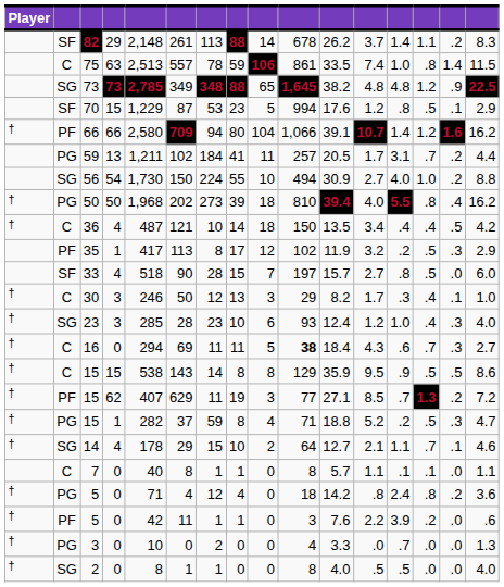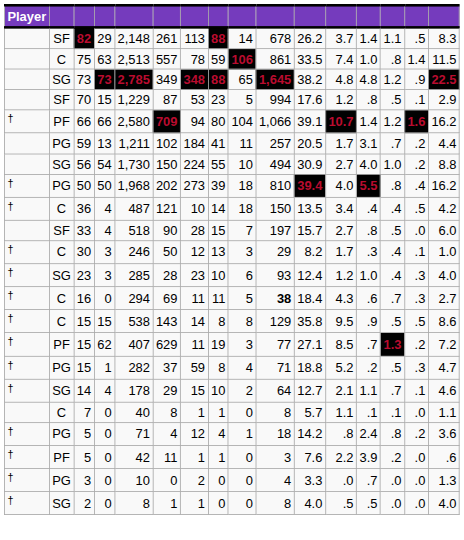82 | column 15: .2 -> .5
- row: PF | 35 | 1 | 417 | 113 | 8 | 17 | 12 | 102 | 11.9 | 3.2 | .2 | .5 | .3 | 2.9
C / 15 | column 11: 35.9 -> 35.8
PG / 5 | column 9: 0 -> 1
